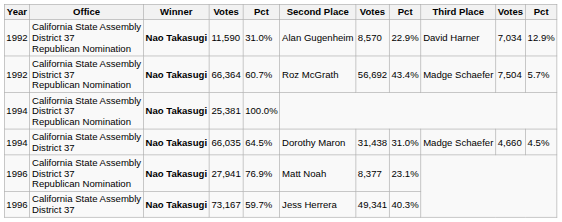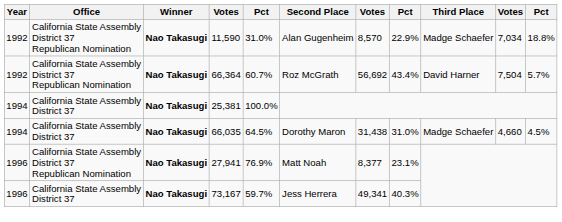11,590 | Third Place: David Harner -> Madge Schaefer
11,590 | column 11: 12.9% -> 18.8%
66,364 | Third Place: Madge Schaefer -> David Harner
25,381 | Office: California State Assembly District 37 Republican Nomination -> California State Assembly District 37
